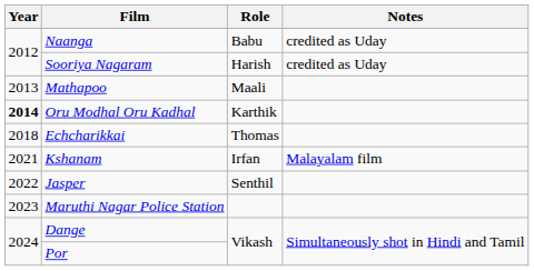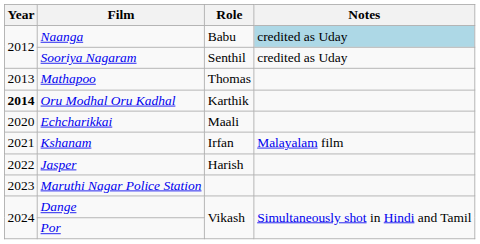Naanga | Notes: no background -> lightblue background
Sooriya Nagaram | Role: Harish -> Senthil
Mathapoo | Role: Maali -> Thomas
Echcharikkai | Year: 2018 -> 2020
Echcharikkai | Role: Thomas -> Maali
Jasper | Role: Senthil -> Harish
